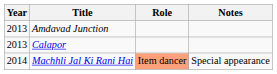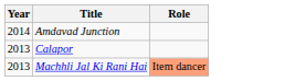- column: Notes | Special appearance
Amdavad Junction | Year: 2013 -> 2014
Machhli Jal Ki Rani Hai | Year: 2014 -> 2013
